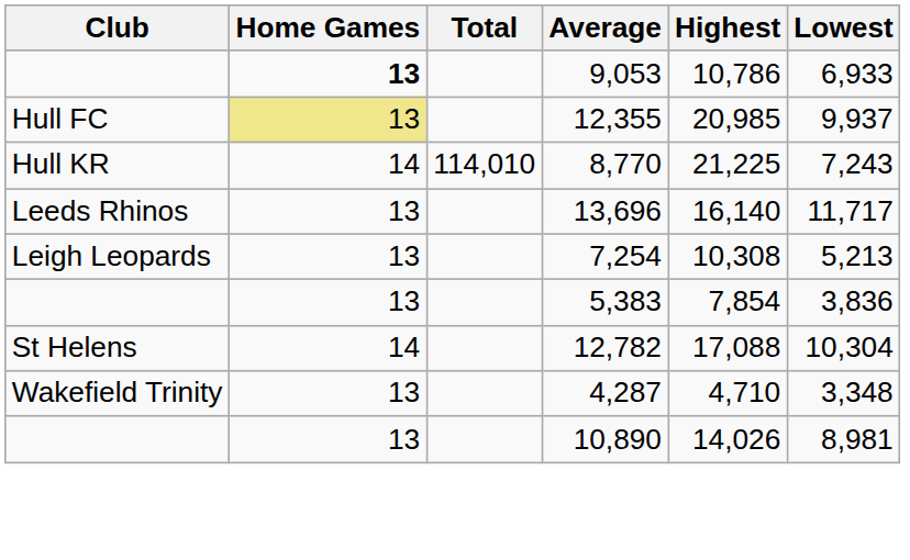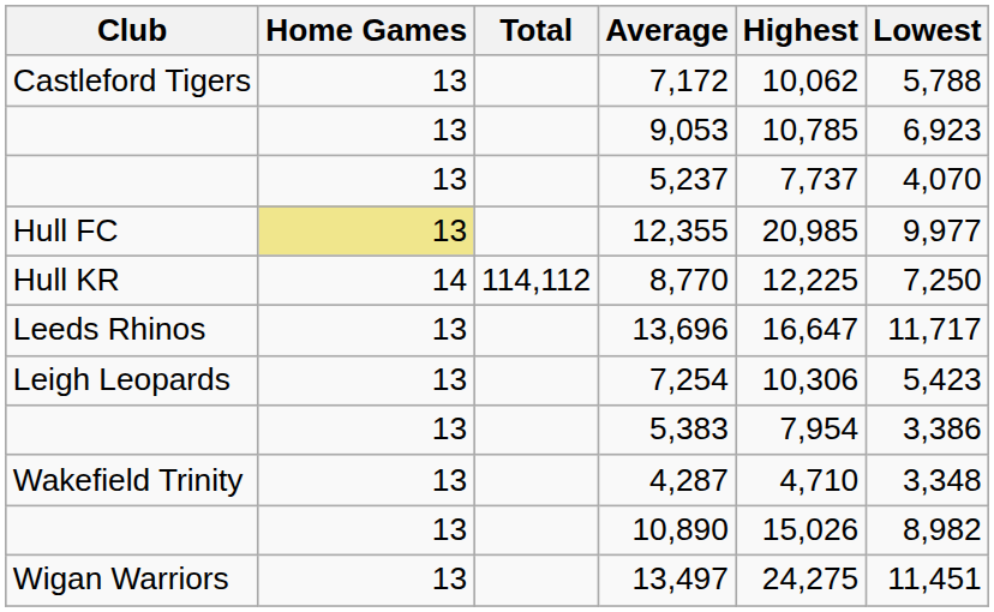+ row: Castleford Tigers | 13 | 7,172 | 10,062 | 5,788
9,053 | Home Games: bold -> normal
9,053 | Highest: 10,786 -> 10,785
9,053 | Lowest: 6,933 -> 6,923
+ row: 13 | 5,237 | 7,737 | 4,070
12,355 | Lowest: 9,937 -> 9,977
8,770 | Total: 114,010 -> 114,112
8,770 | Highest: 21,225 -> 12,225
8,770 | Lowest: 7,243 -> 7,250
13,696 | Highest: 16,140 -> 16,647
7,254 | Highest: 10,308 -> 10,306
7,254 | Lowest: 5,213 -> 5,423
5,383 | Highest: 7,854 -> 7,954
5,383 | Lowest: 3,836 -> 3,386
- row: St Helens | 14 | 12,782 | 17,088 | 10,304
10,890 | Highest: 14,026 -> 15,026
10,890 | Lowest: 8,981 -> 8,982
+ row: Wigan Warriors | 13 | 13,497 | 24,275 | 11,451
